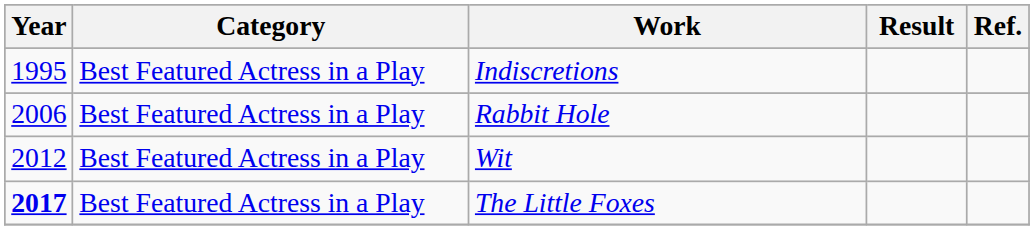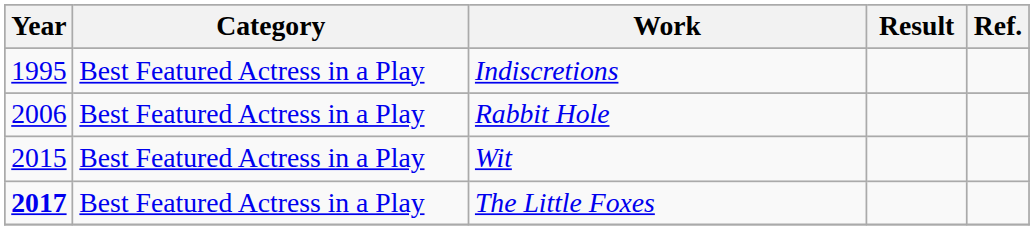Wit | Year: 2012 -> 2015
